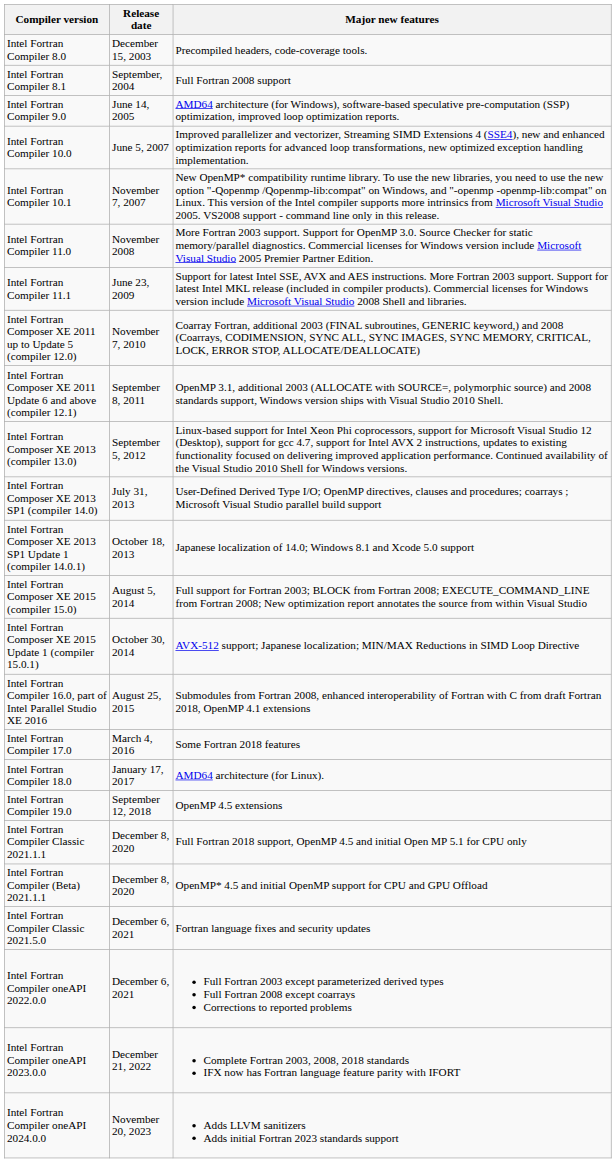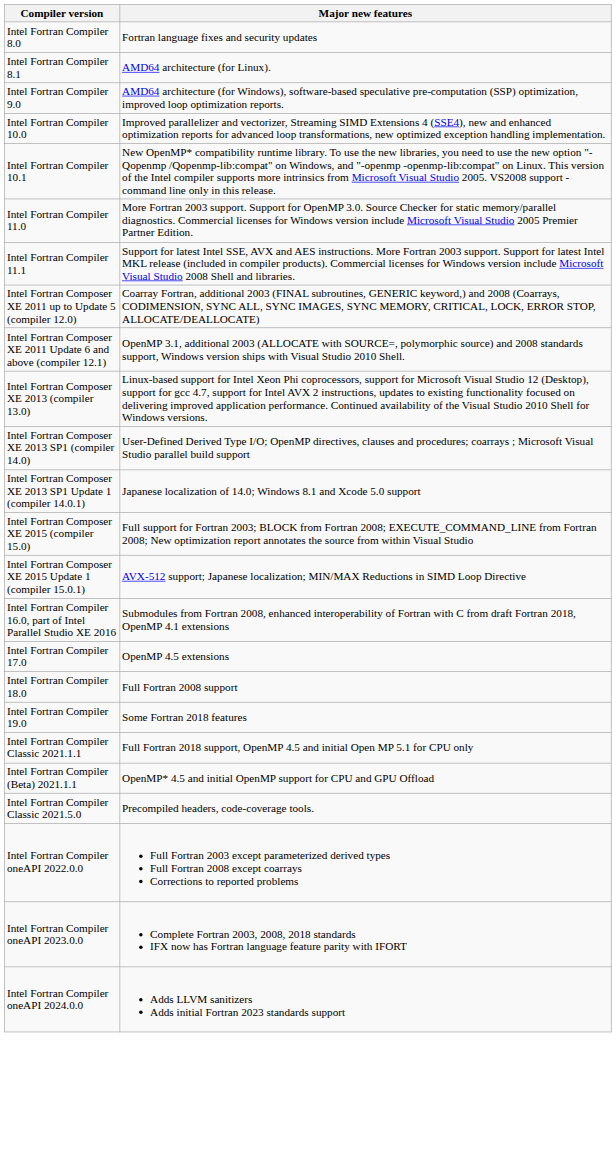- column: Release date | December 15, 2003 | September, 2004 | June 14, 2005 | June 5, 2007 | November 7, 2007 | November 2008 | June 23, 2009 | November 7, 2010 | September 8, 2011 | September 5, 2012 | July 31, 2013 | October 18, 2013 | August 5, 2014 | October 30, 2014 | August 25, 2015 | March 4, 2016 | January 17, 2017 | September 12, 2018 | December 8, 2020 | December 8, 2020 | December 6, 2021 | December 6, 2021 | December 21, 2022 | November 20, 2023
Intel Fortran Compiler 8.0 | Major new features: Precompiled headers, code-coverage tools. -> Fortran language fixes and security updates
Intel Fortran Compiler 8.1 | Major new features: Full Fortran 2008 support -> AMD64 architecture (for Linux).
Intel Fortran Compiler 17.0 | Major new features: Some Fortran 2018 features -> OpenMP 4.5 extensions
Intel Fortran Compiler 18.0 | Major new features: AMD64 architecture (for Linux). -> Full Fortran 2008 support
Intel Fortran Compiler 19.0 | Major new features: OpenMP 4.5 extensions -> Some Fortran 2018 features
Intel Fortran Compiler Classic 2021.5.0 | Major new features: Fortran language fixes and security updates -> Precompiled headers, code-coverage tools.
